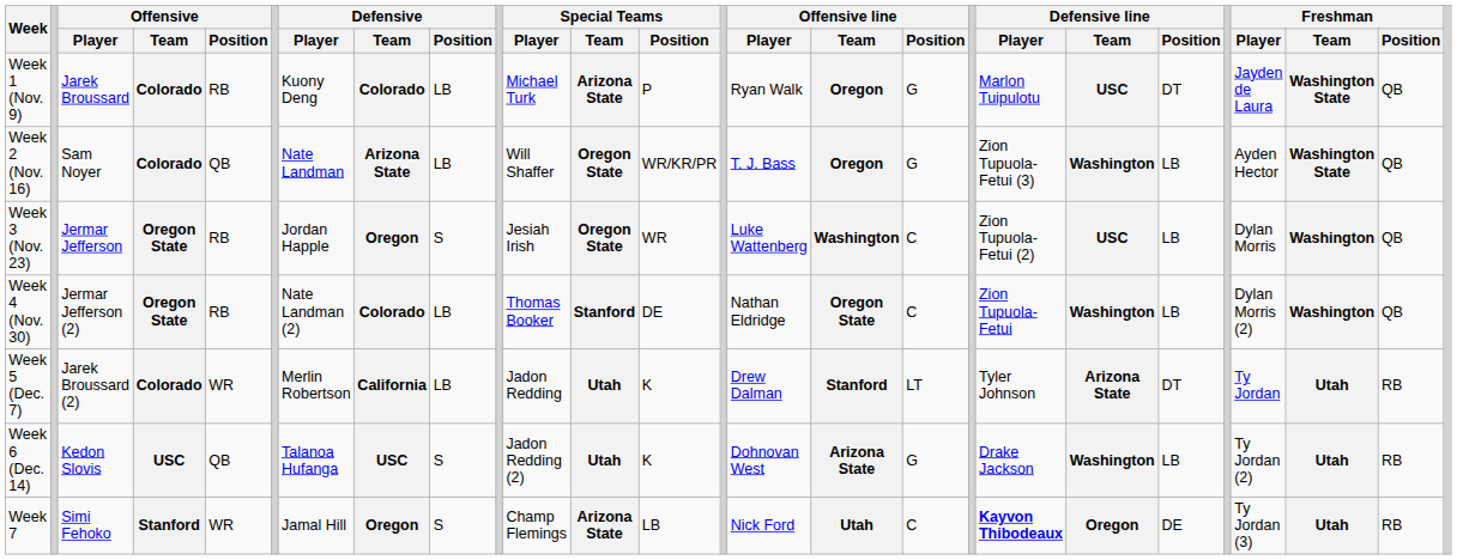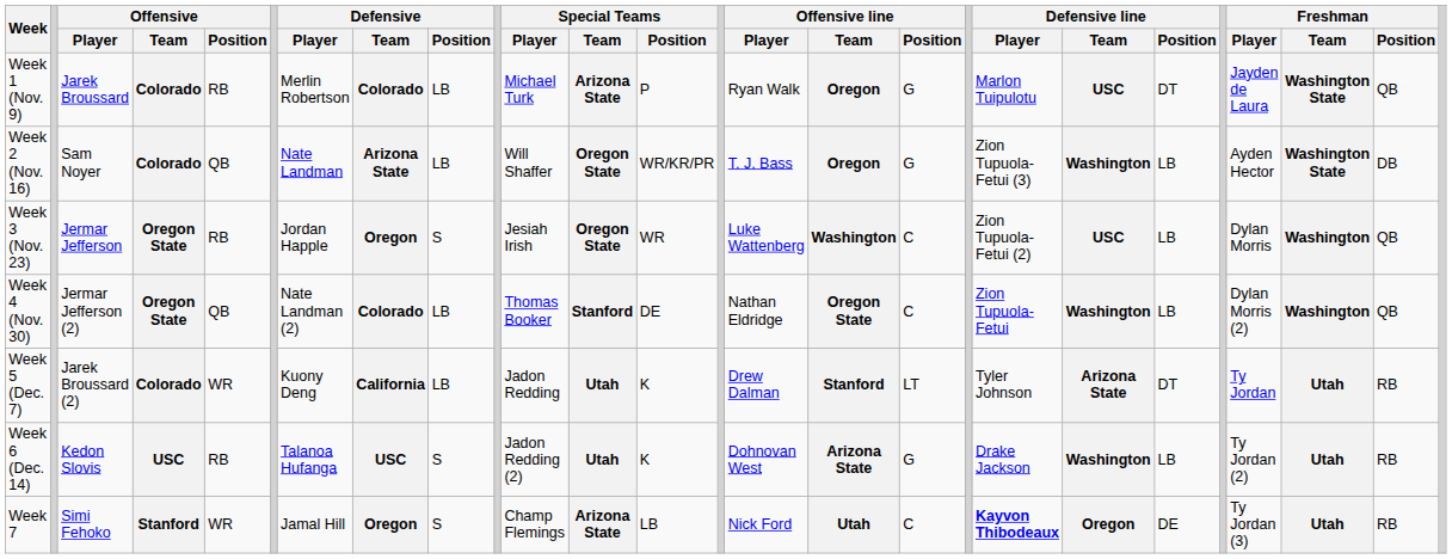Week 1 (Nov. 9) | Defensive / Player: Kuony Deng -> Merlin Robertson
Week 2 (Nov. 16) | Freshman / Position: QB -> DB
Week 4 (Nov. 30) | Offensive / Position: RB -> QB
Week 5 (Dec. 7) | Defensive / Player: Merlin Robertson -> Kuony Deng
Week 6 (Dec. 14) | Offensive / Position: QB -> RB
